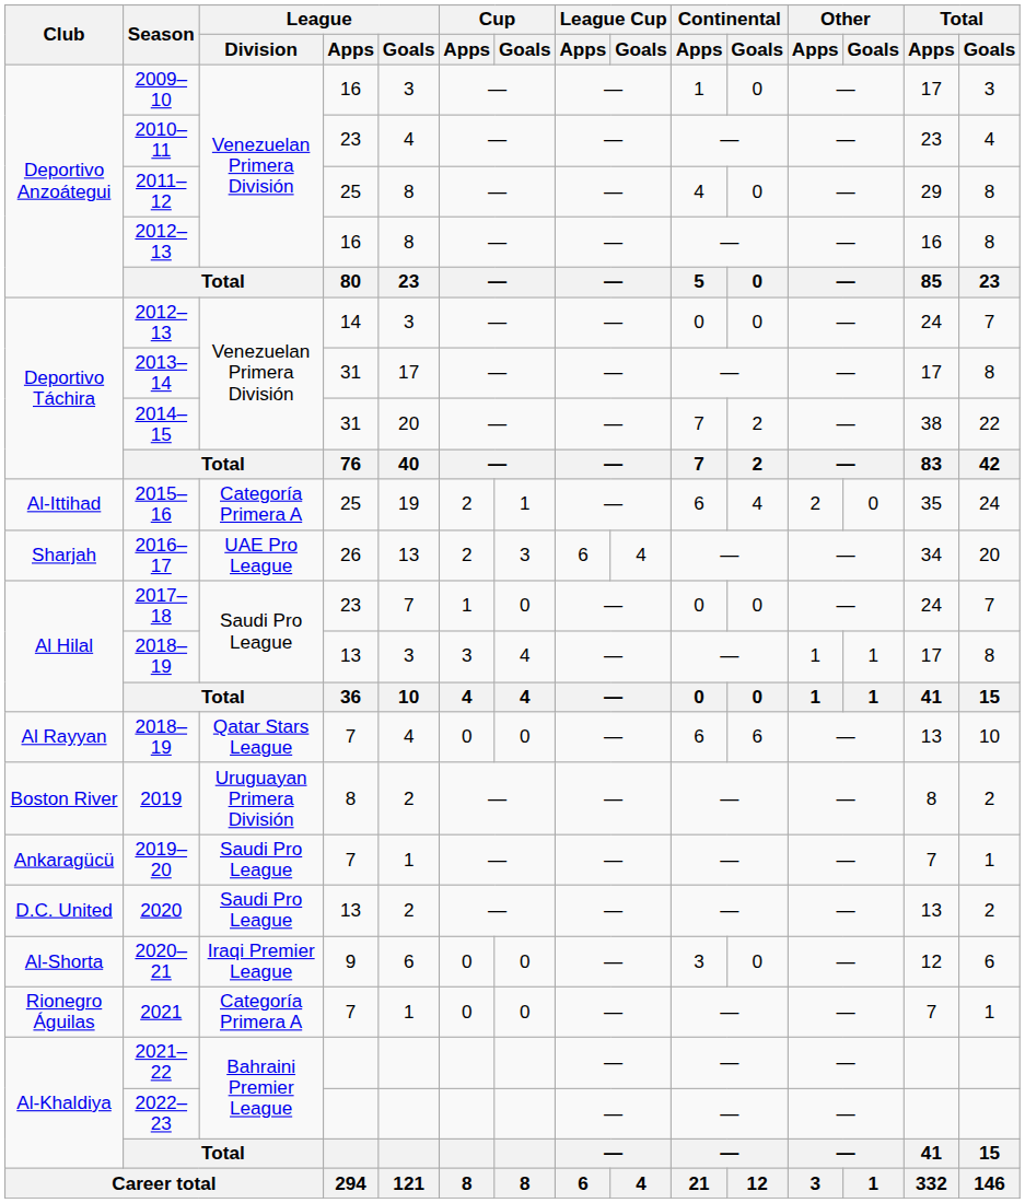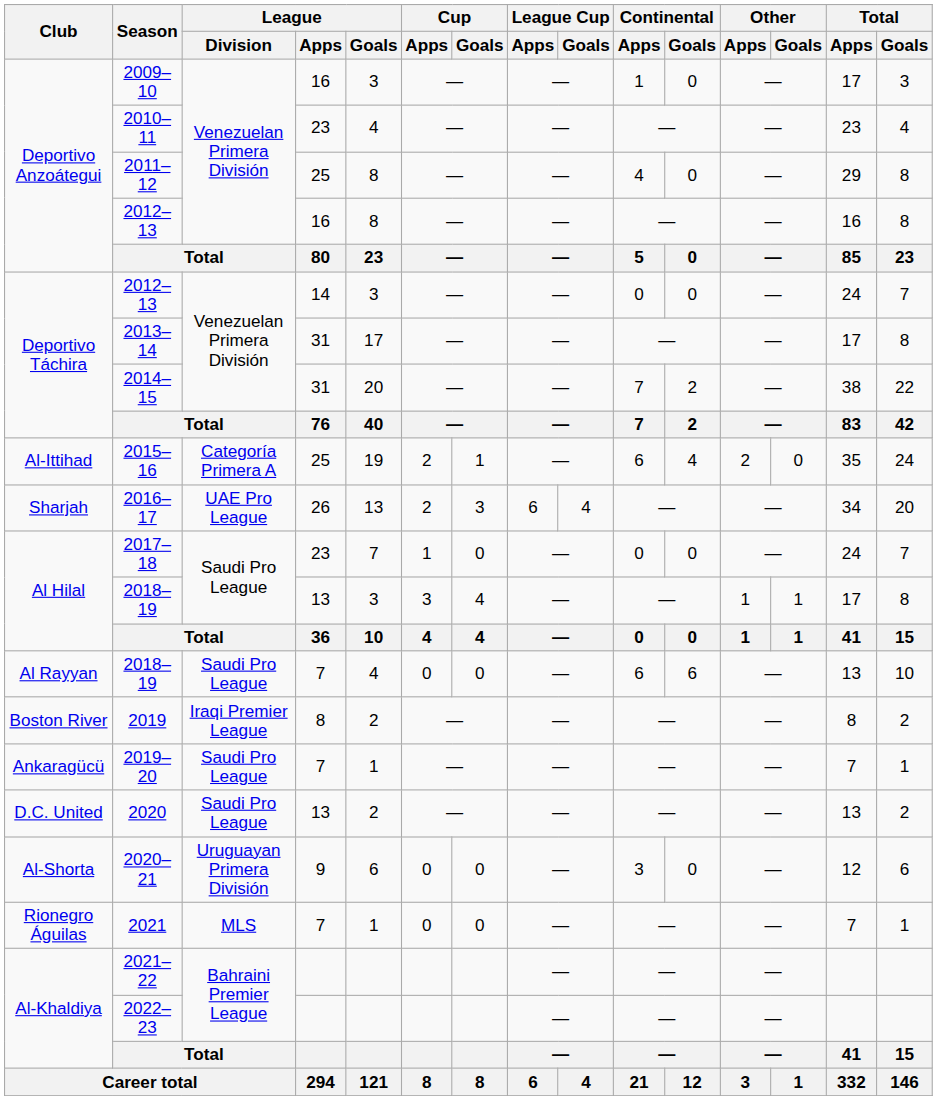Al Rayyan / 2018–19 | League / Division: Qatar Stars League -> Saudi Pro League
2019 | League / Division: Uruguayan Primera División -> Iraqi Premier League
2020–21 | League / Division: Iraqi Premier League -> Uruguayan Primera División
2021 | League / Division: Categoría Primera A -> MLS
